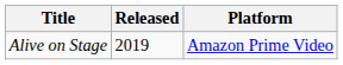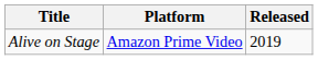columns swapped: Released <-> Platform
